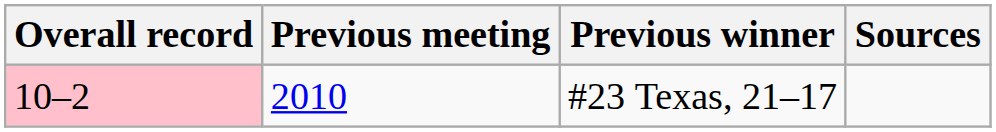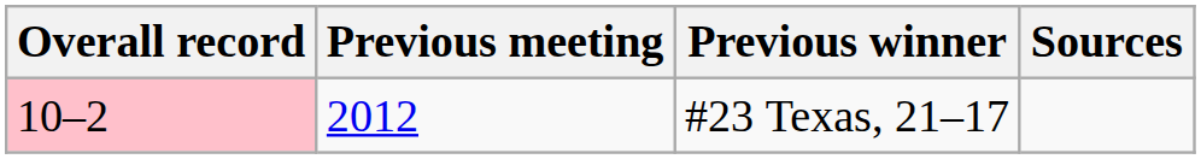#23 Texas, 21–17 | Previous meeting: 2010 -> 2012
